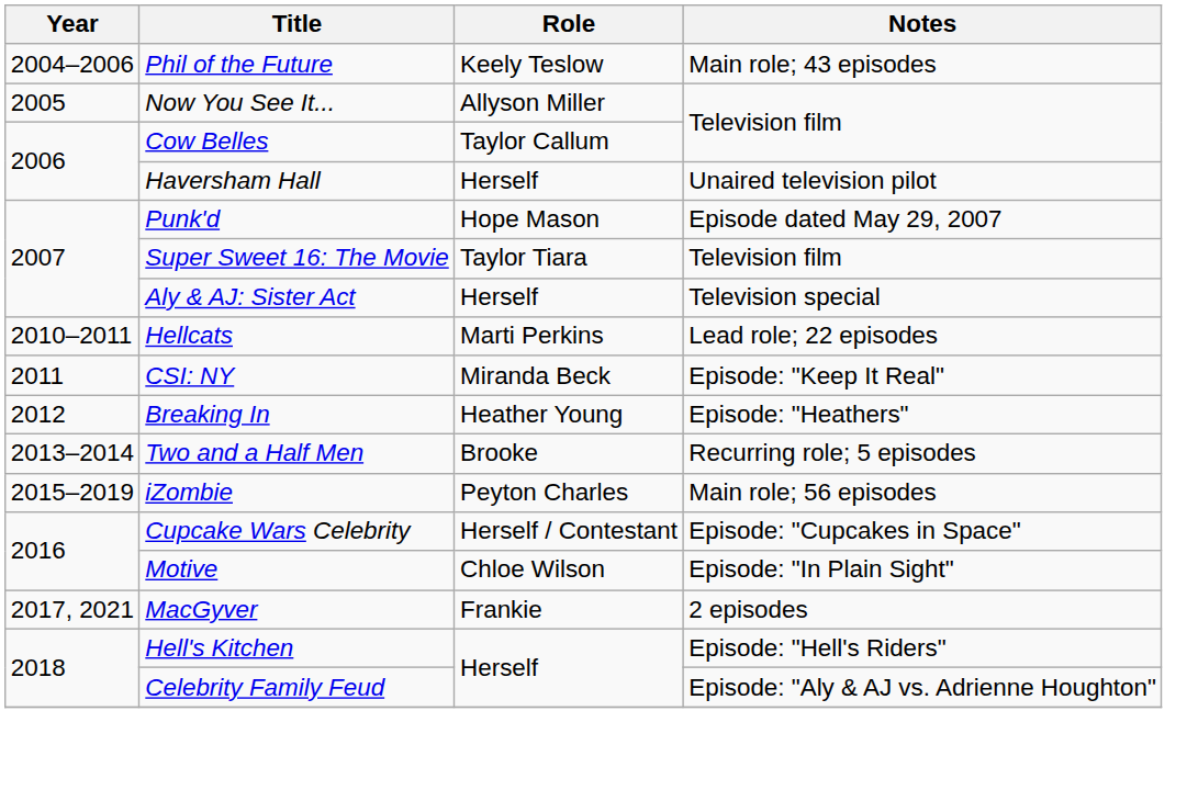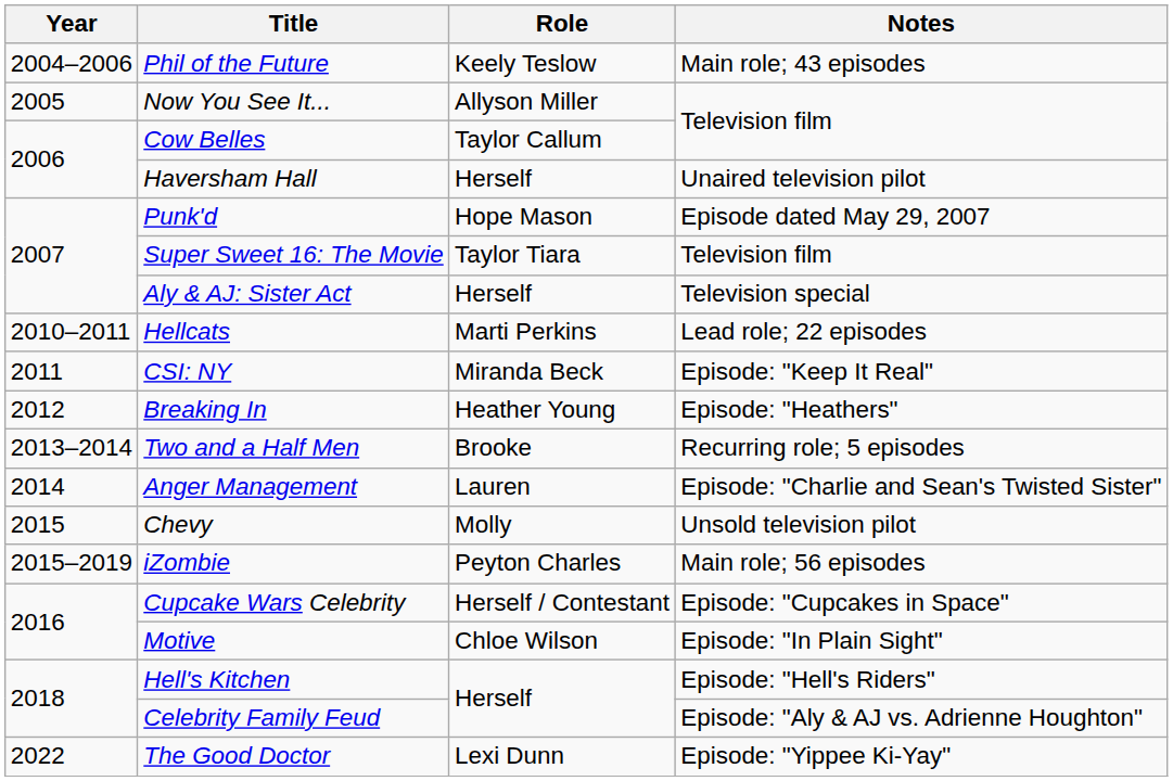+ row: 2014 | Anger Management | Lauren | Episode: "Charlie and Sean's Twisted Sister"
+ row: 2015 | Chevy | Molly | Unsold television pilot
- row: 2017, 2021 | MacGyver | Frankie | 2 episodes
+ row: 2022 | The Good Doctor | Lexi Dunn | Episode: "Yippee Ki-Yay"
